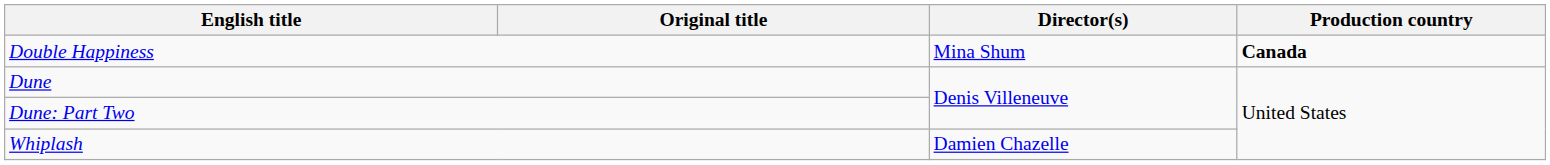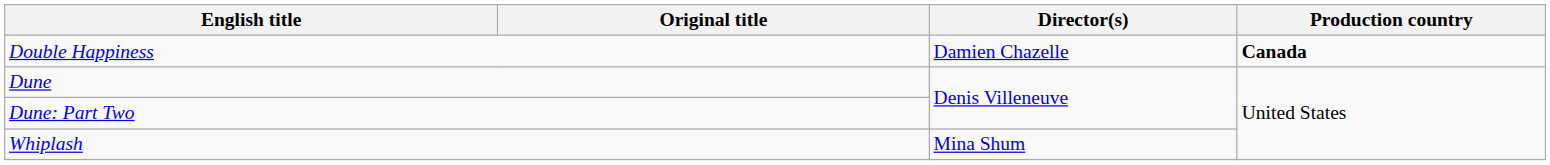Double Happiness | Director(s): Mina Shum -> Damien Chazelle
Whiplash | Director(s): Damien Chazelle -> Mina Shum
